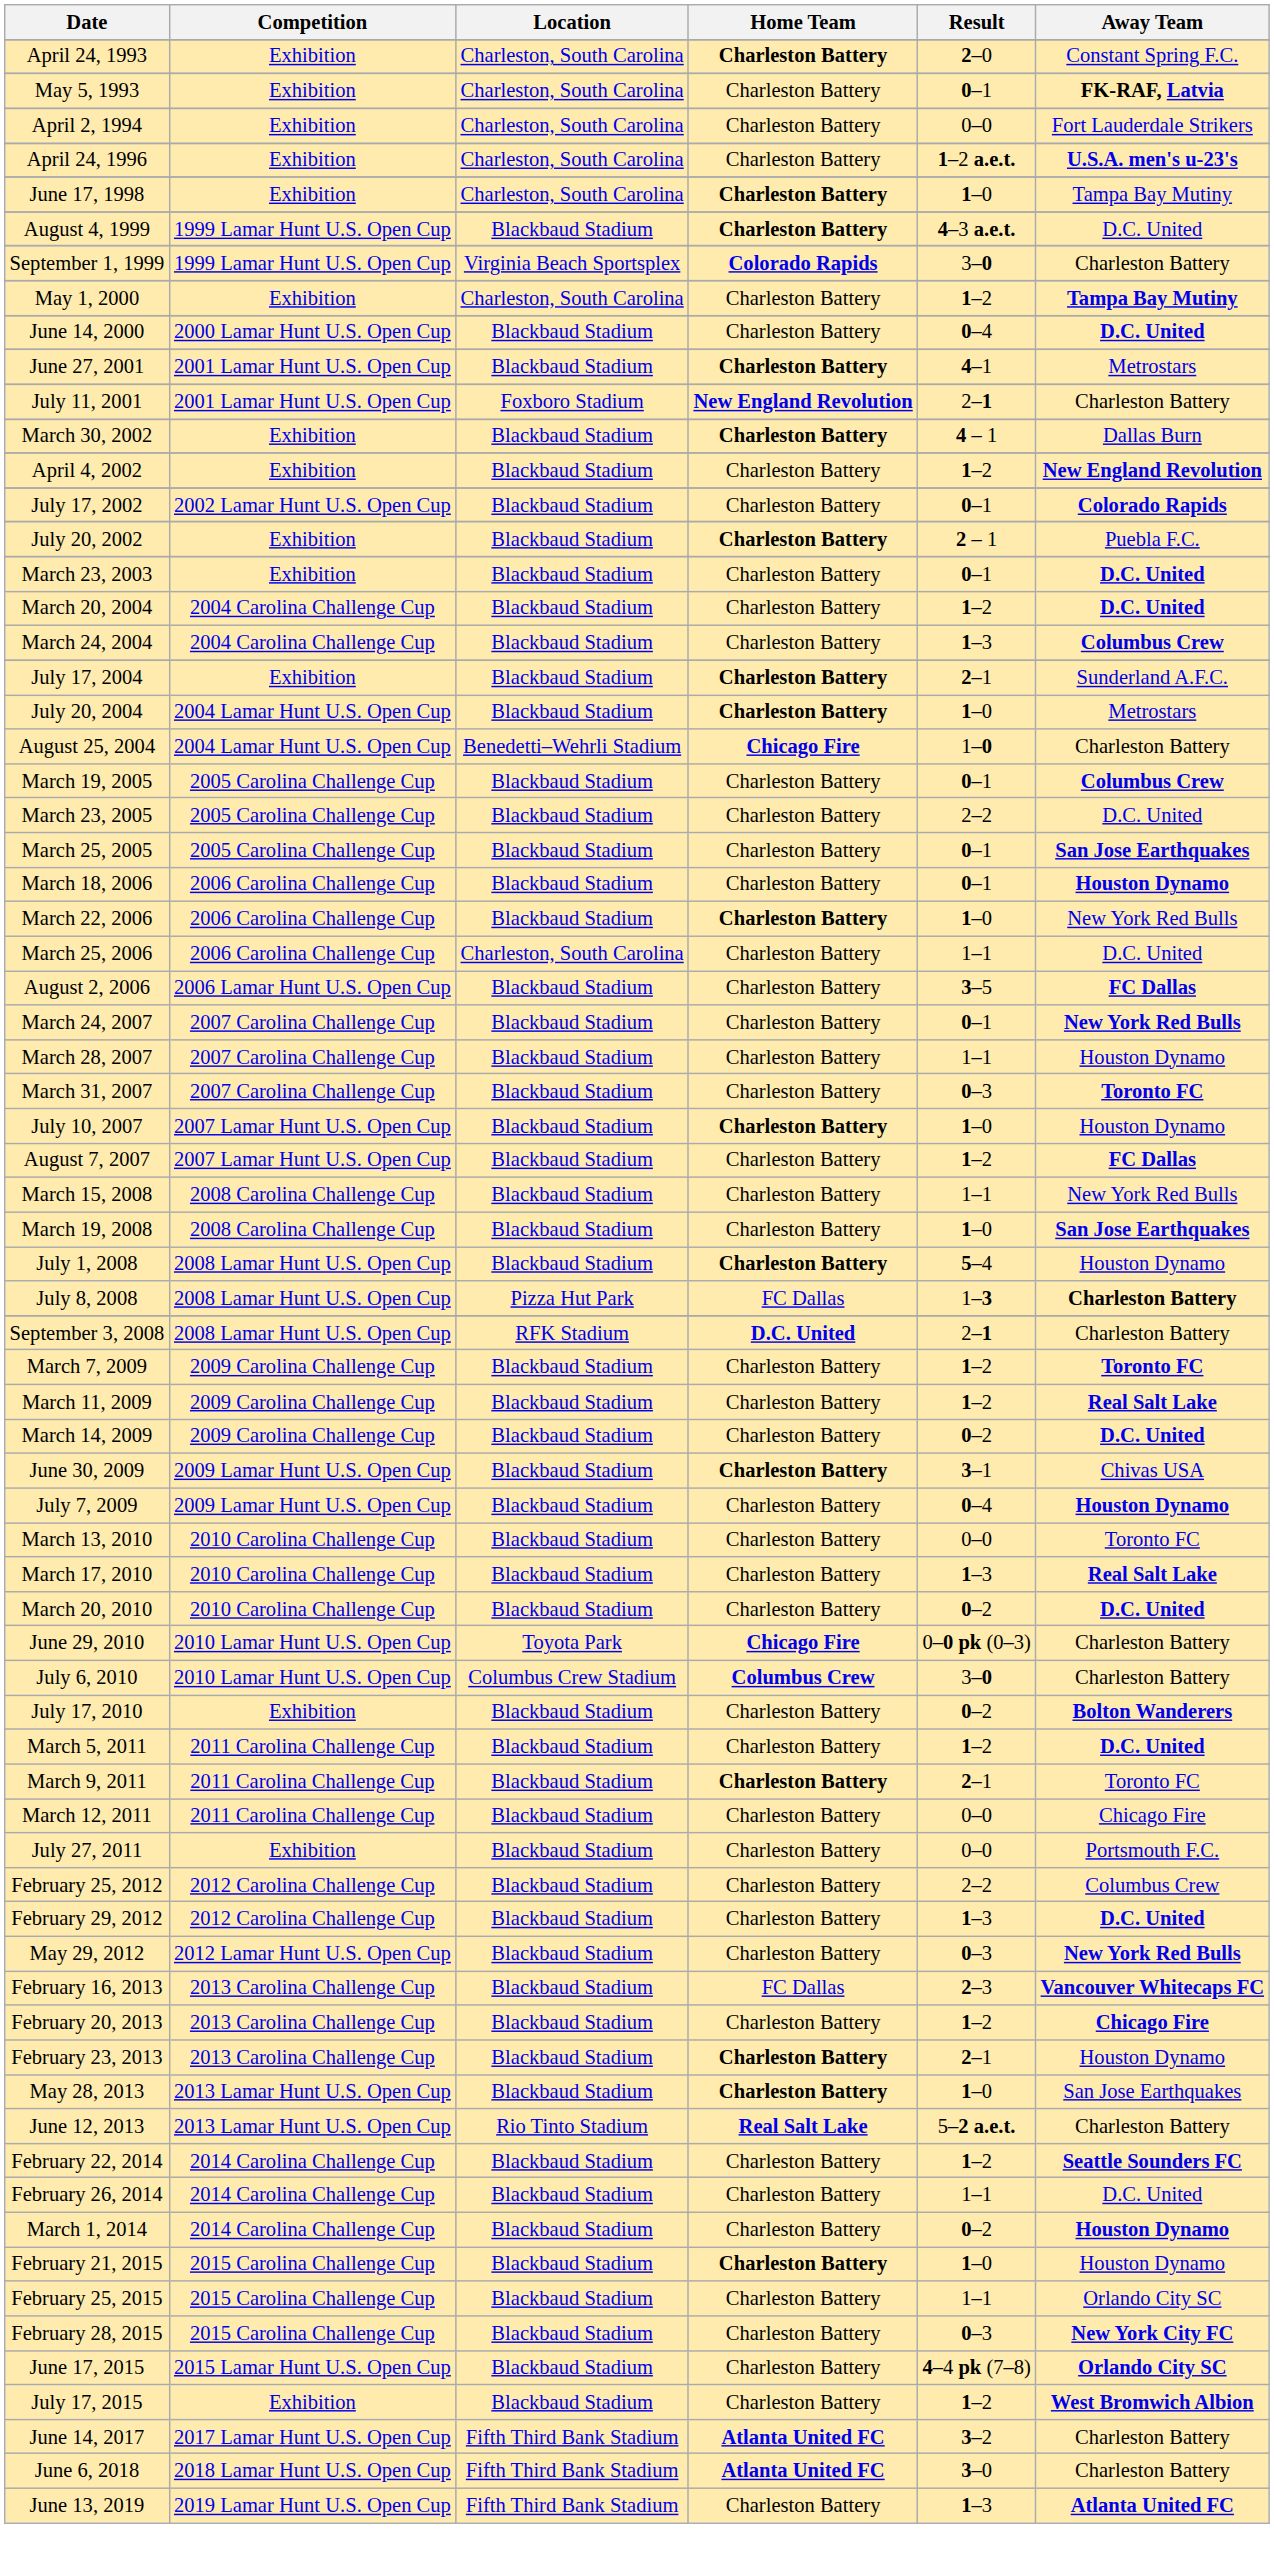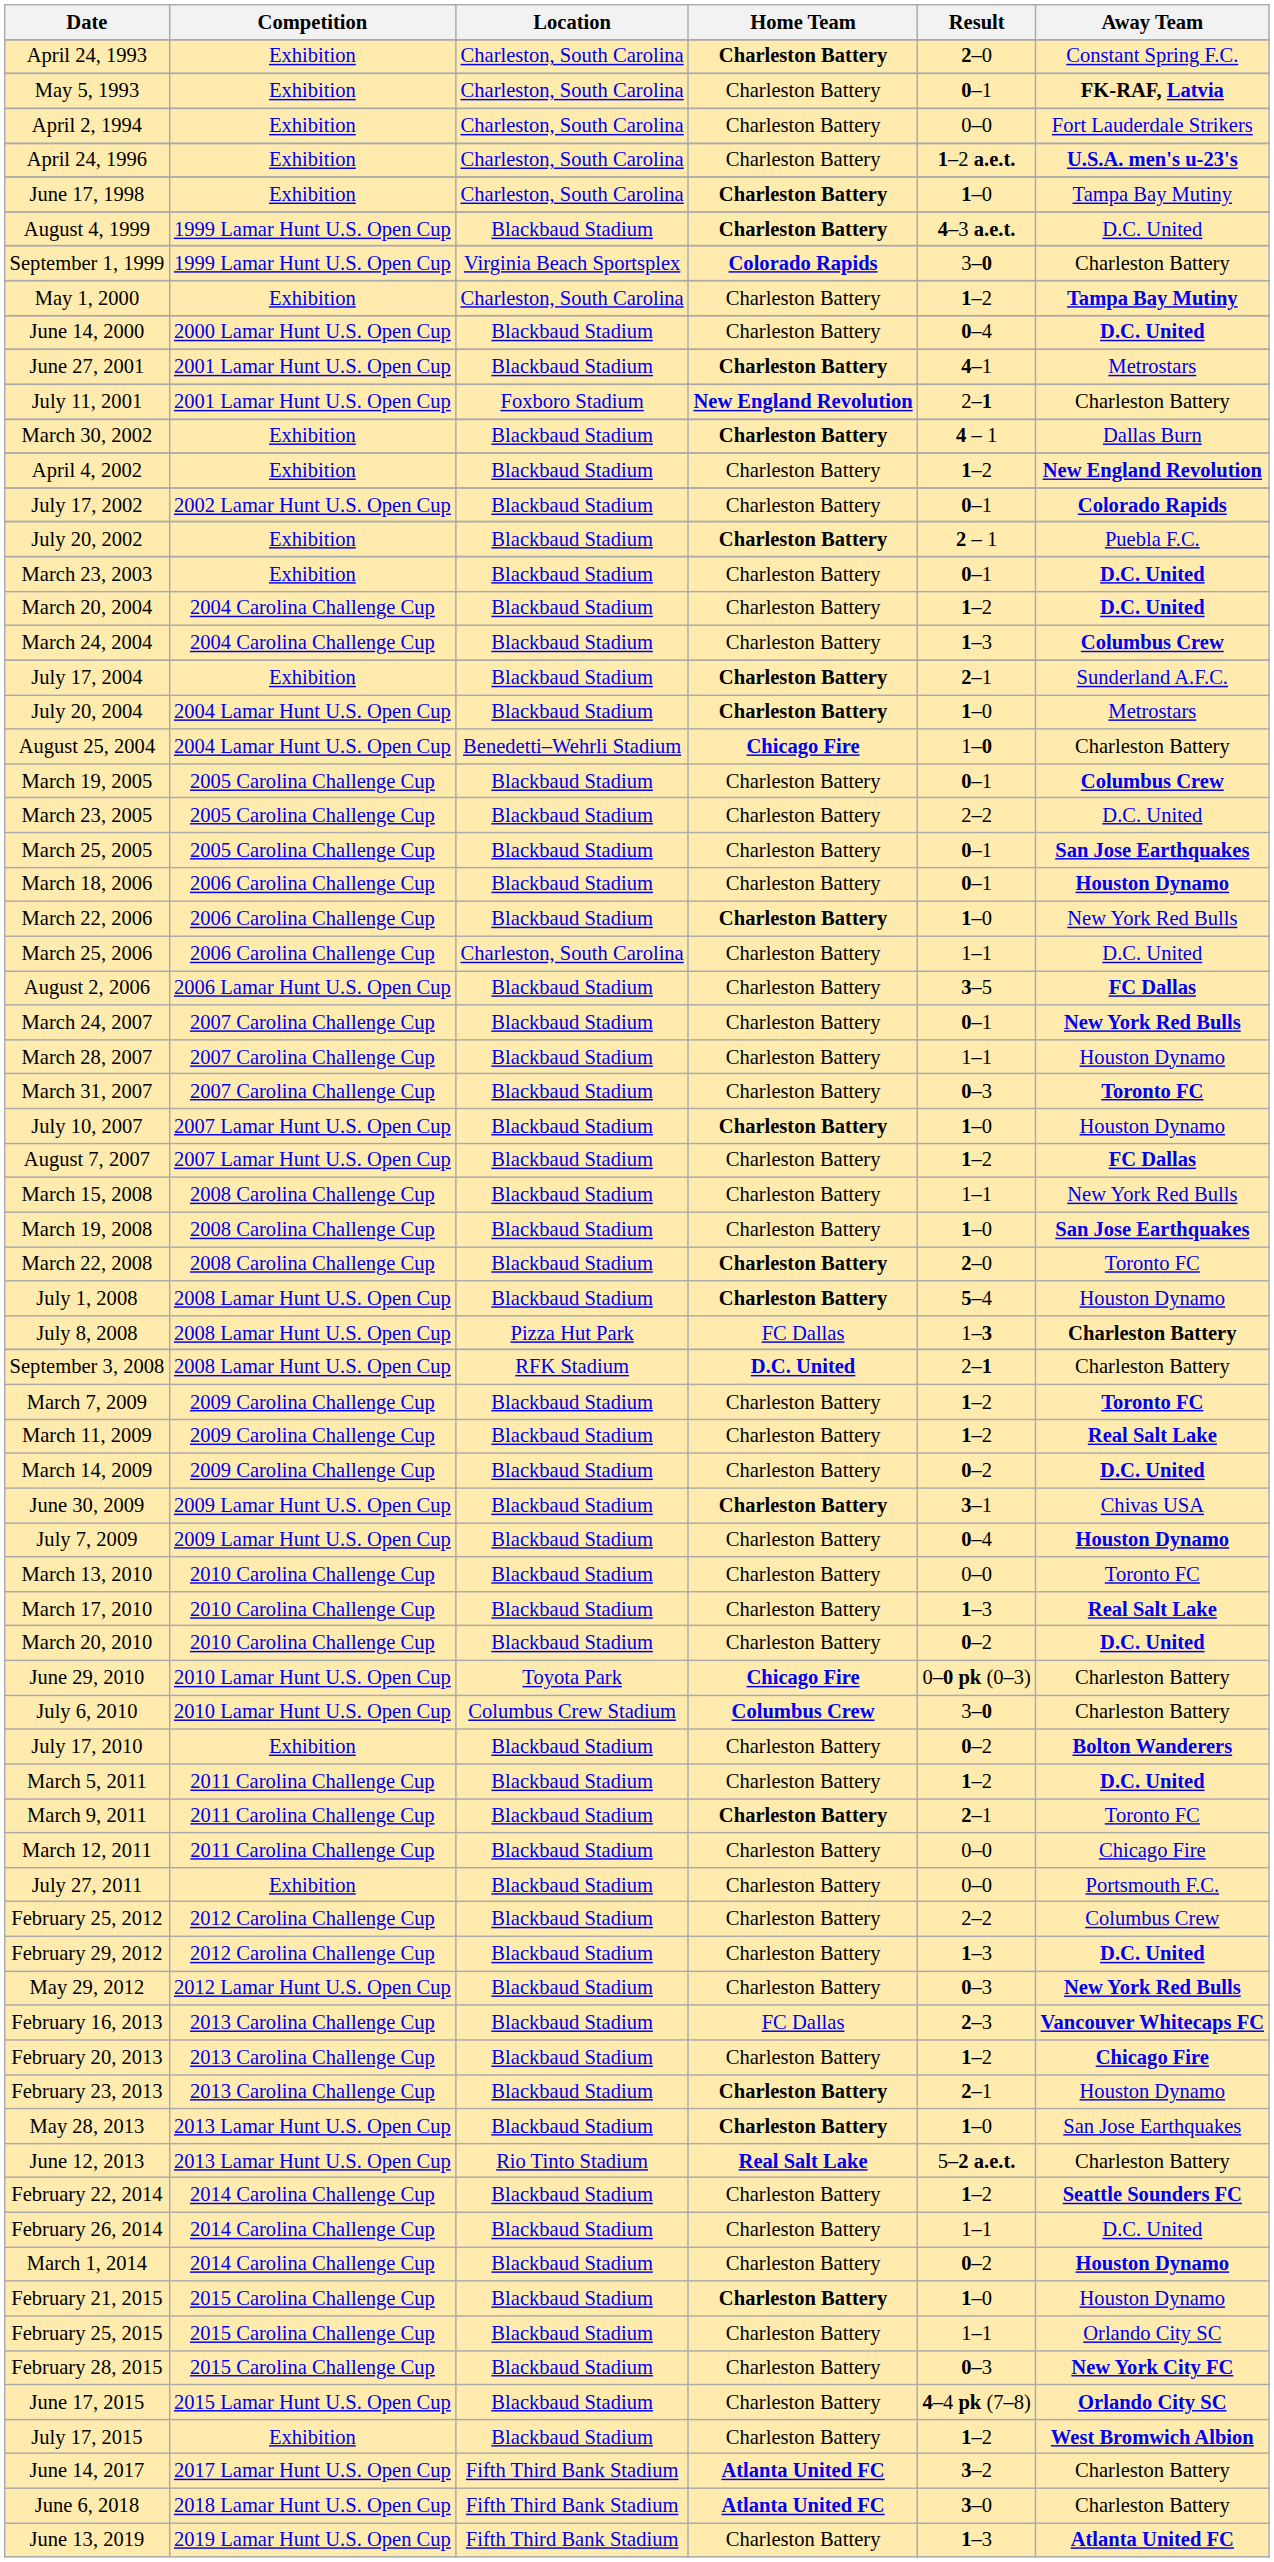+ row: March 22, 2008 | 2008 Carolina Challenge Cup | Blackbaud Stadium | Charleston Battery | 2–0 | Toronto FC
